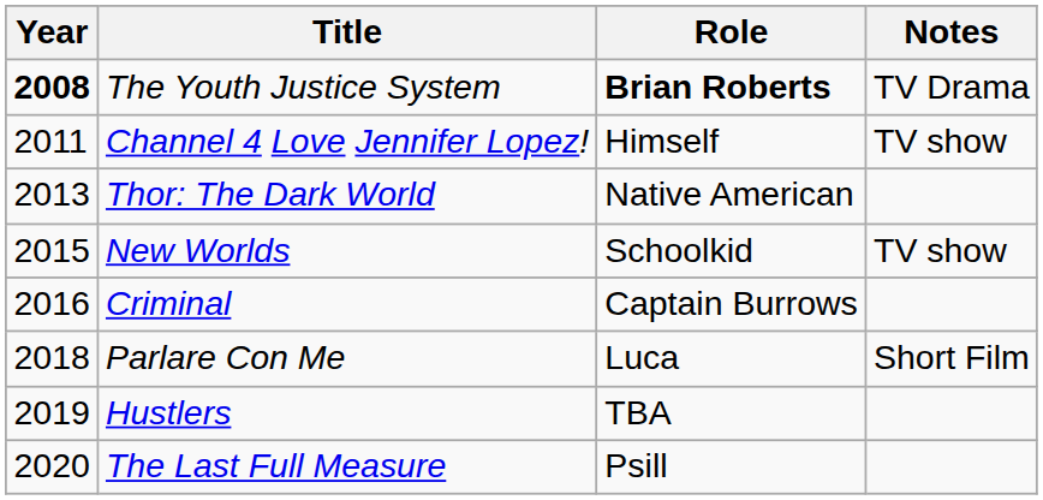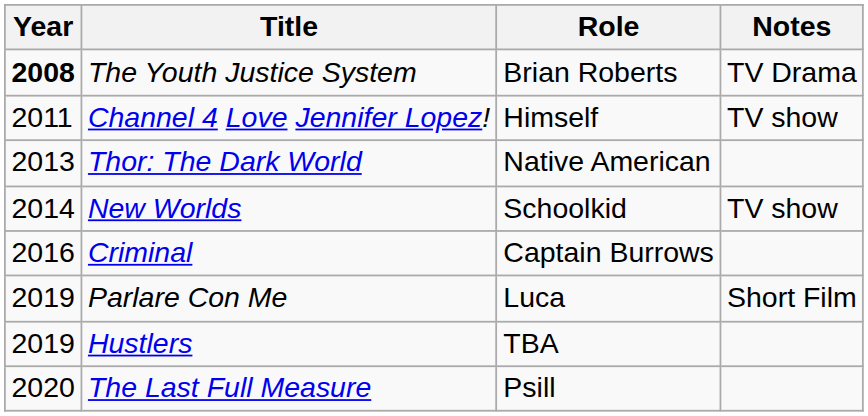The Youth Justice System | Role: bold -> normal
New Worlds | Year: 2015 -> 2014
Parlare Con Me | Year: 2018 -> 2019
